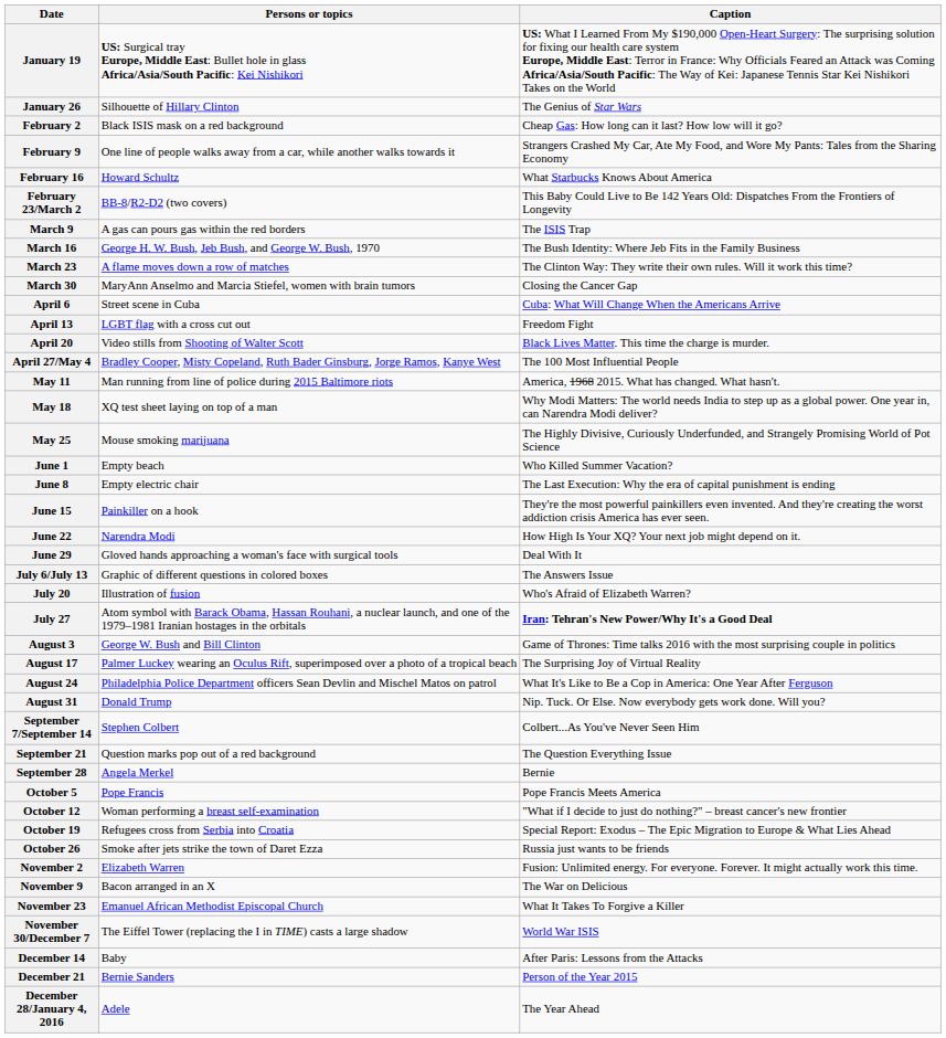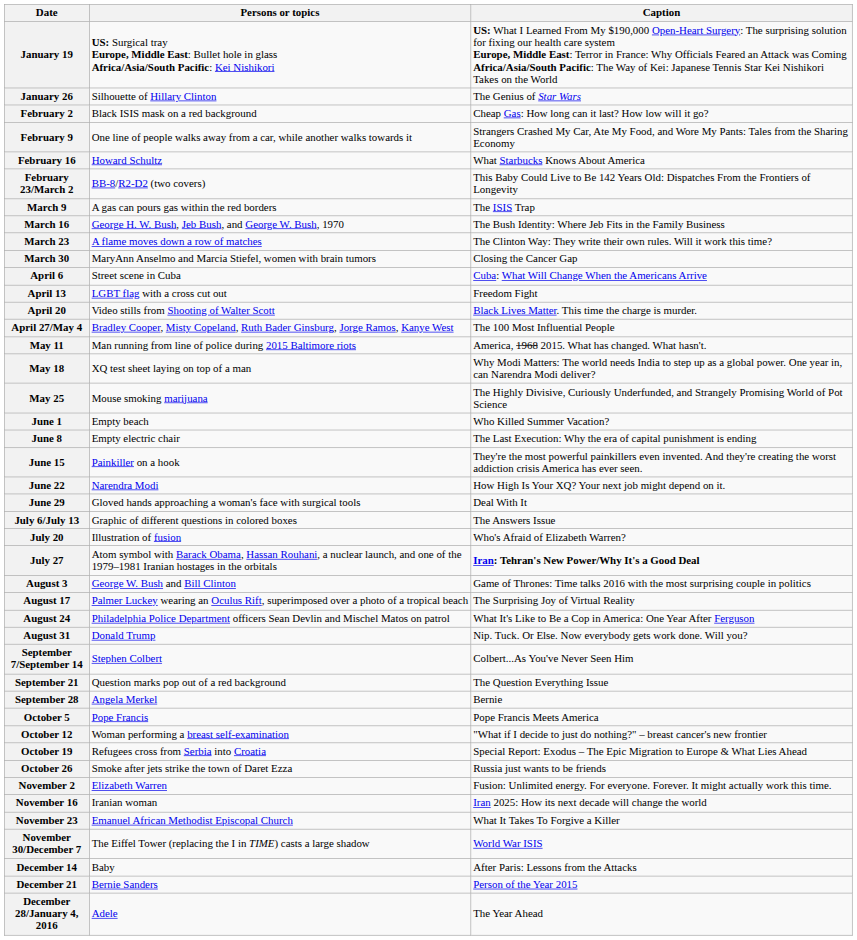- row: November 9 | Bacon arranged in an X | The War on Delicious
+ row: November 16 | Iranian woman | Iran 2025: How its next decade will change the world
